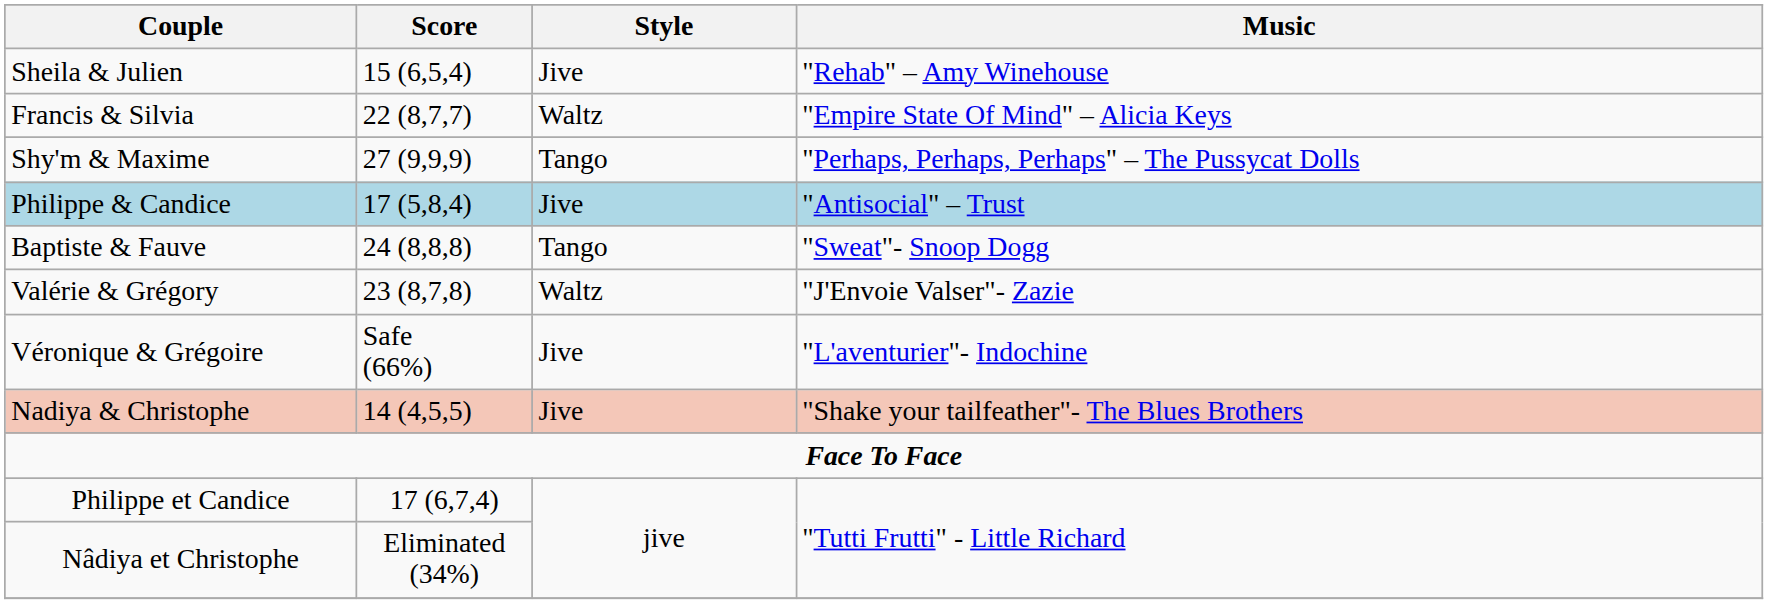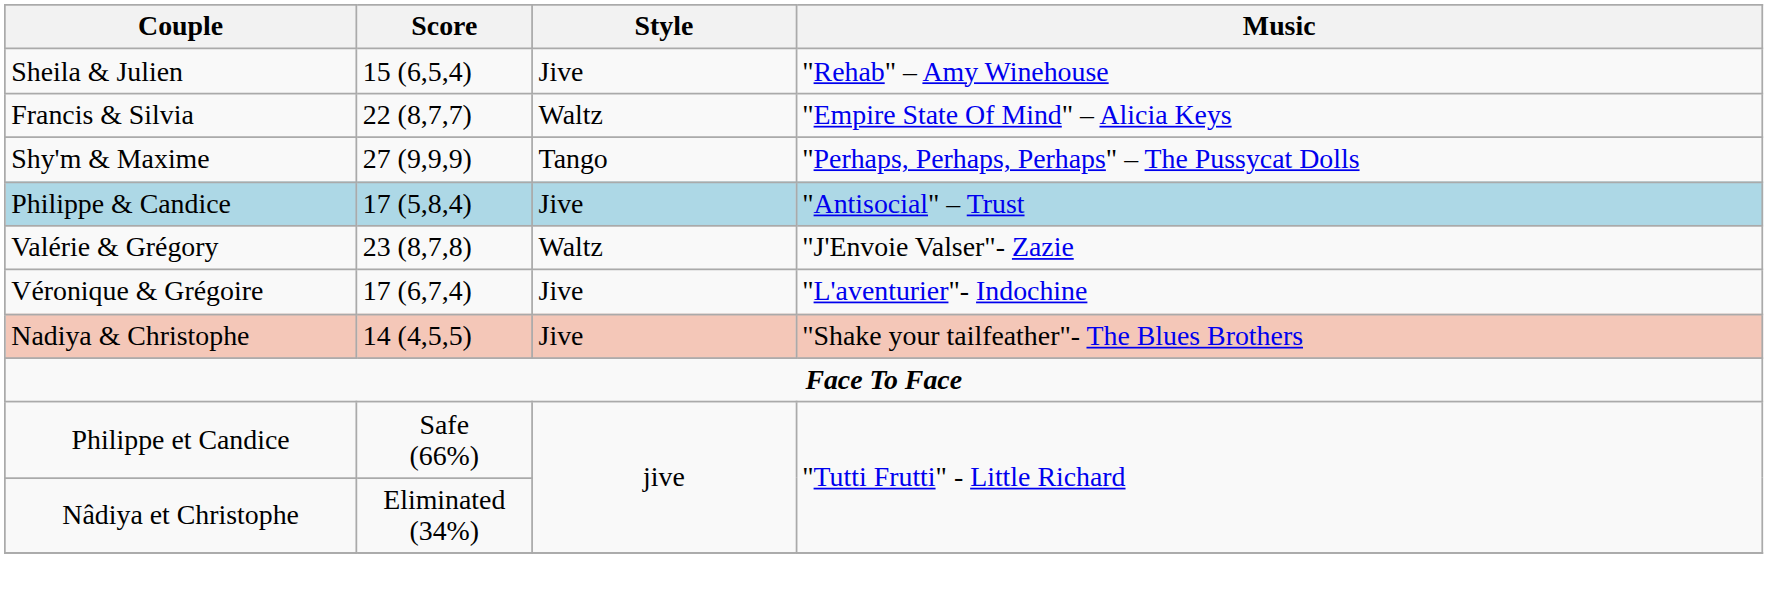- row: Baptiste & Fauve | 24 (8,8,8) | Tango | "Sweat"- Snoop Dogg
Véronique & Grégoire | Score: Safe (66%) -> 17 (6,7,4)
Philippe et Candice | Score: 17 (6,7,4) -> Safe (66%)
